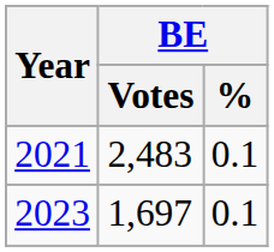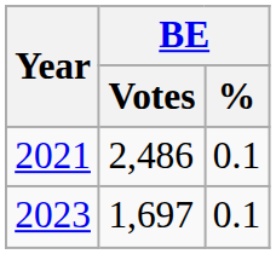2021 | BE / Votes: 2,483 -> 2,486
